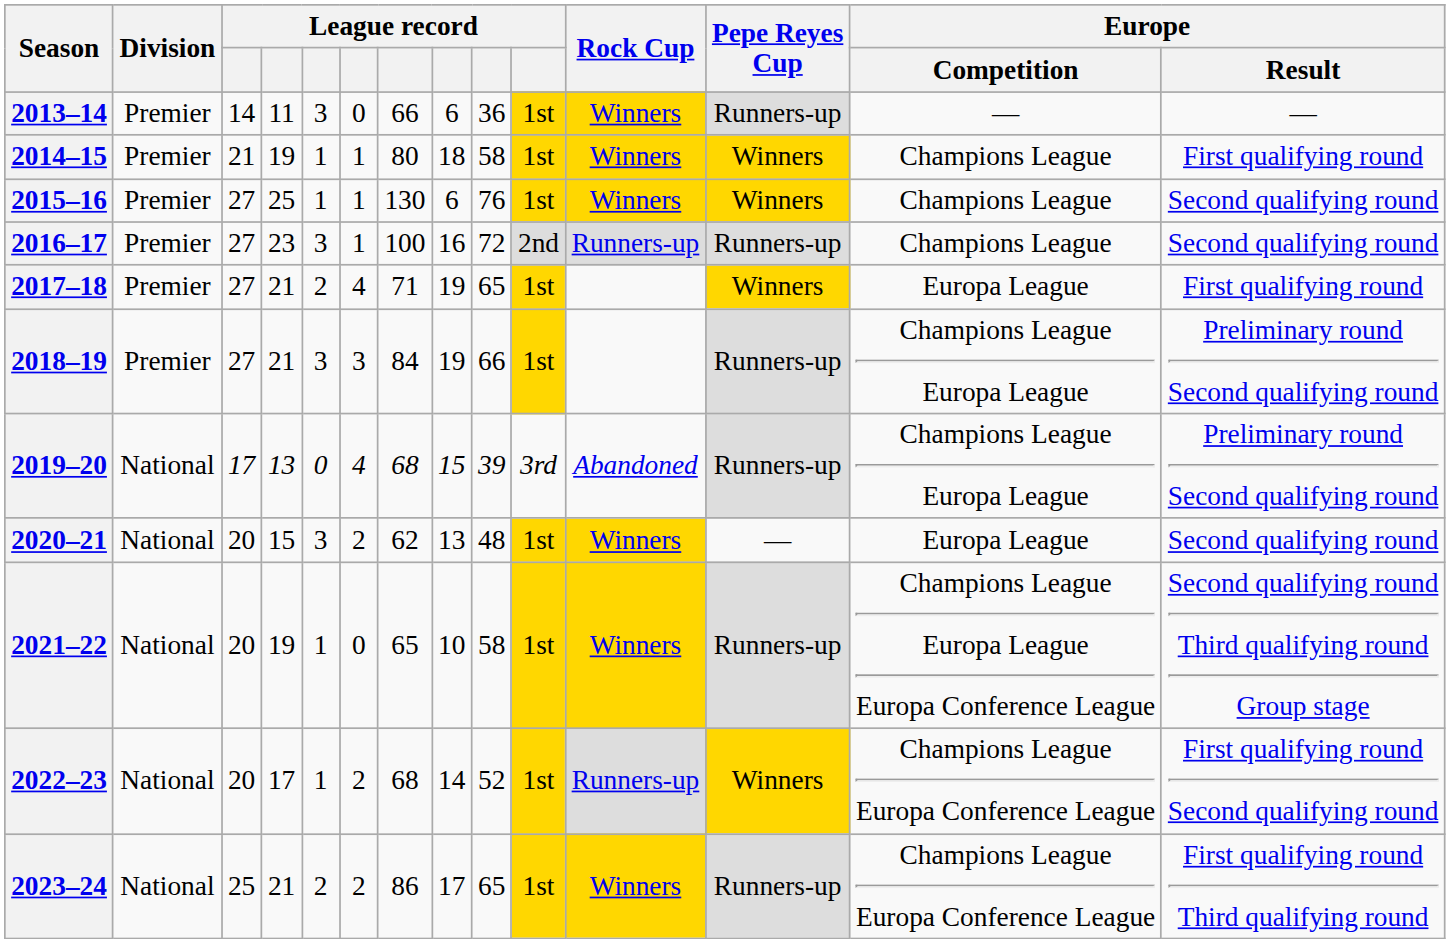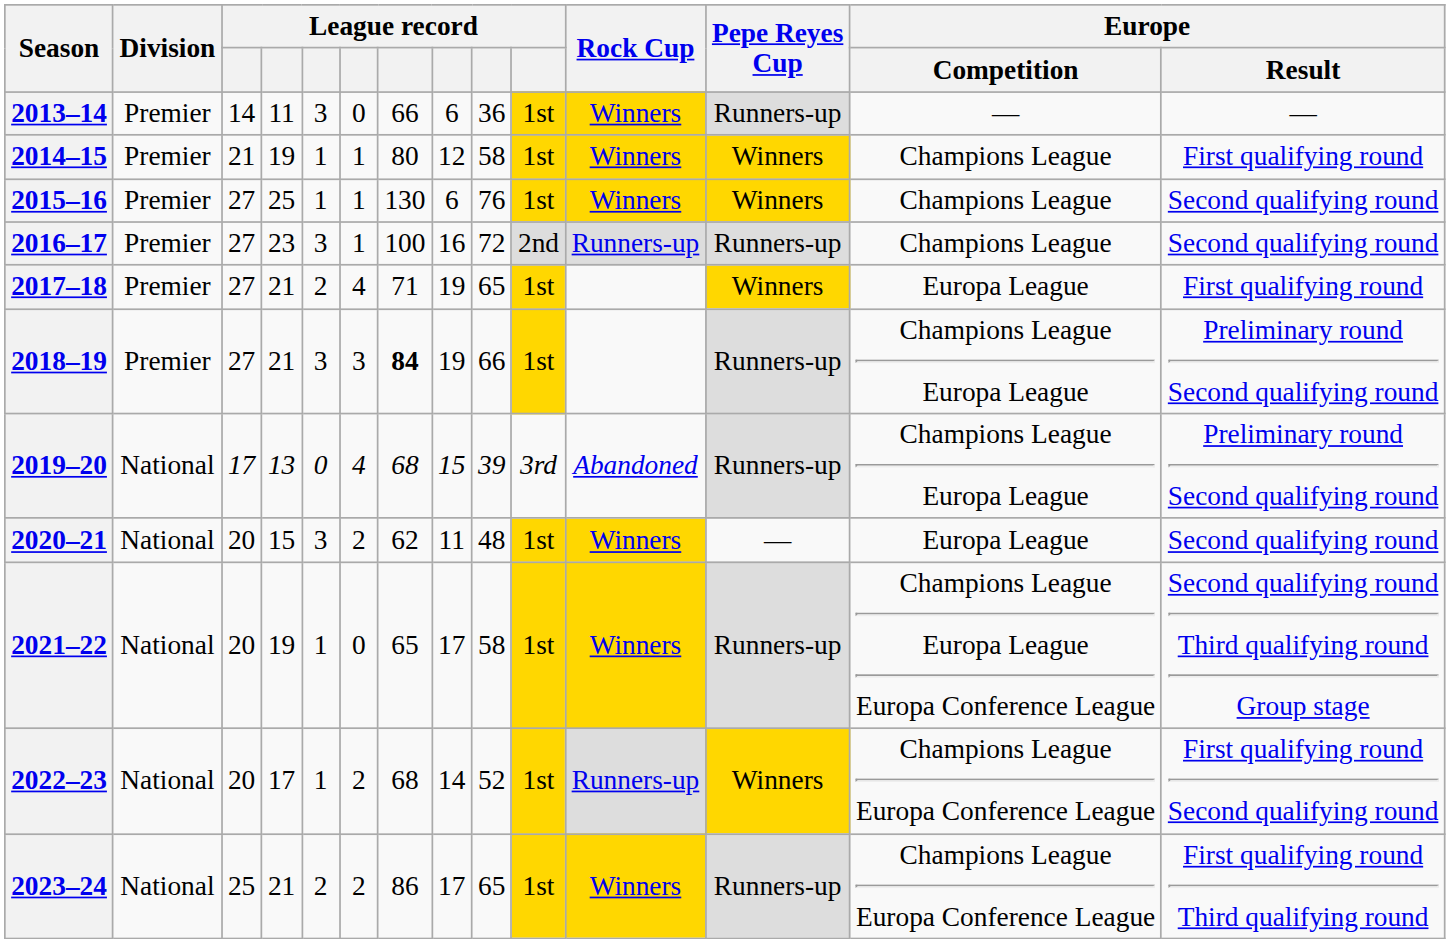2014–15 | column 8: 18 -> 12
2018–19 | column 7: normal -> bold
2020–21 | column 8: 13 -> 11
2021–22 | column 8: 10 -> 17
